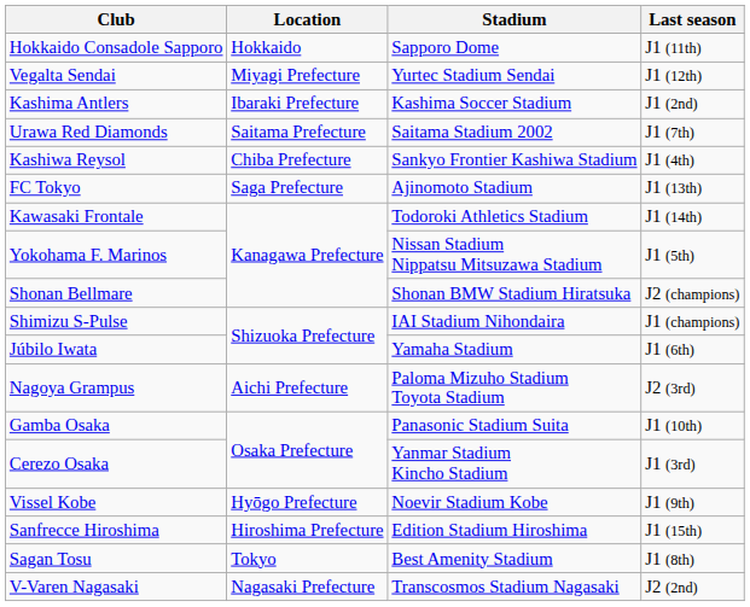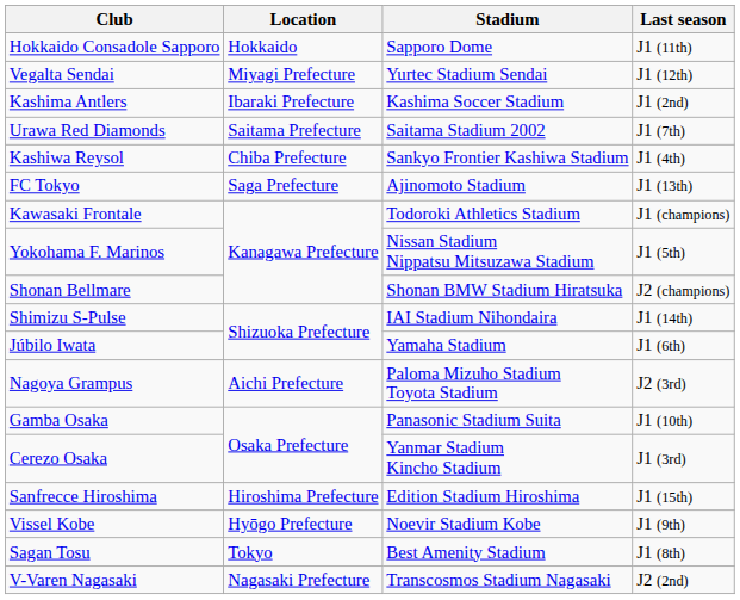Kawasaki Frontale | Last season: J1 (14th) -> J1 (champions)
Shimizu S-Pulse | Last season: J1 (champions) -> J1 (14th)
rows swapped: Vissel Kobe <-> Sanfrecce Hiroshima
